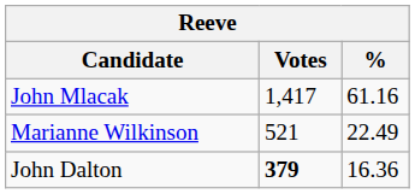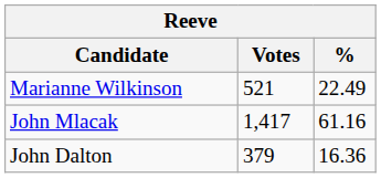rows swapped: John Mlacak <-> Marianne Wilkinson
John Dalton | Votes: bold -> normal
